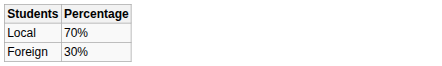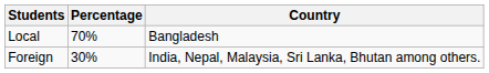+ column: Country | Bangladesh | India, Nepal, Malaysia, Sri Lanka, Bhutan among others.
